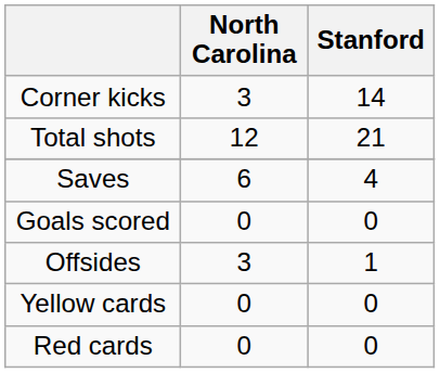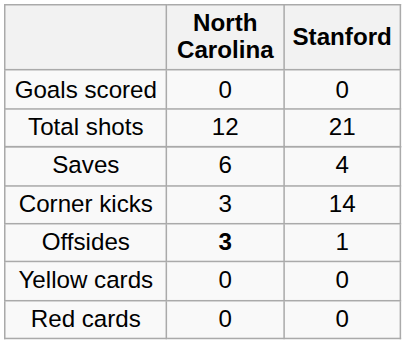rows swapped: Goals scored <-> Corner kicks
Offsides | North Carolina: normal -> bold
